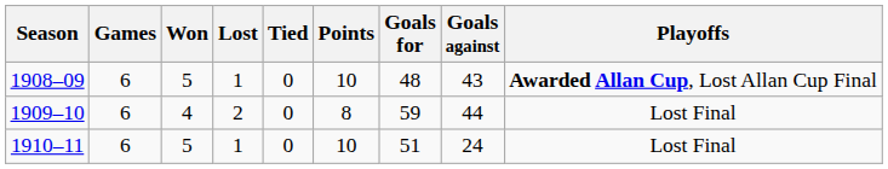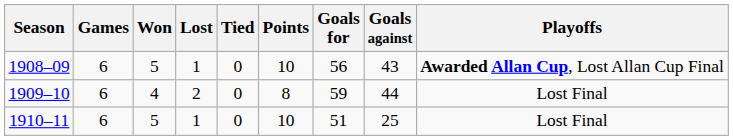1908–09 | Goals for: 48 -> 56
1910–11 | Goals against: 24 -> 25
